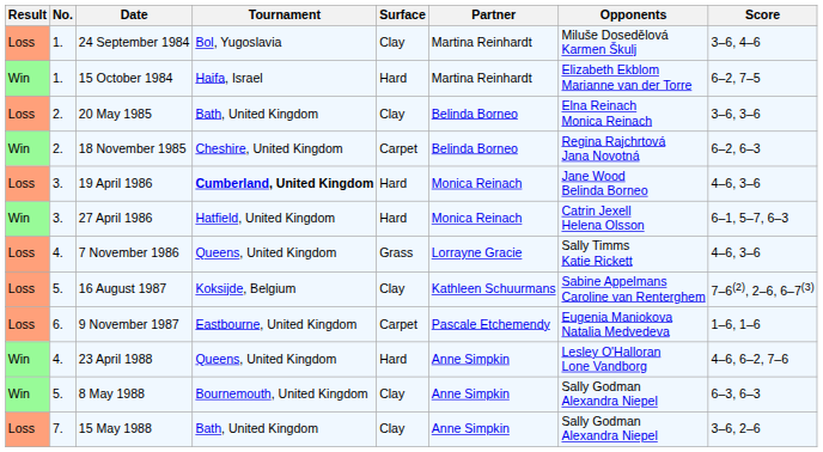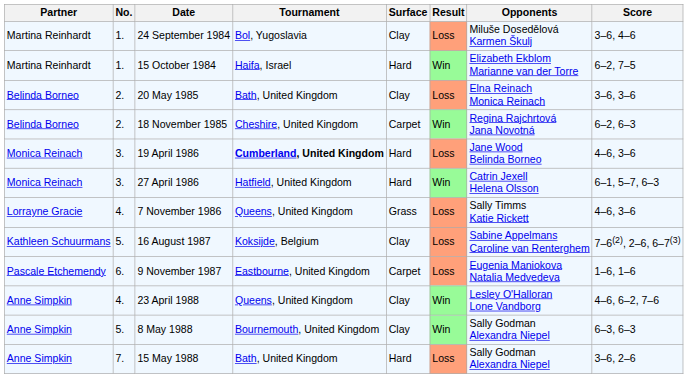columns swapped: Result <-> Partner
23 April 1988 | Surface: Hard -> Clay
15 May 1988 | Surface: Clay -> Hard
